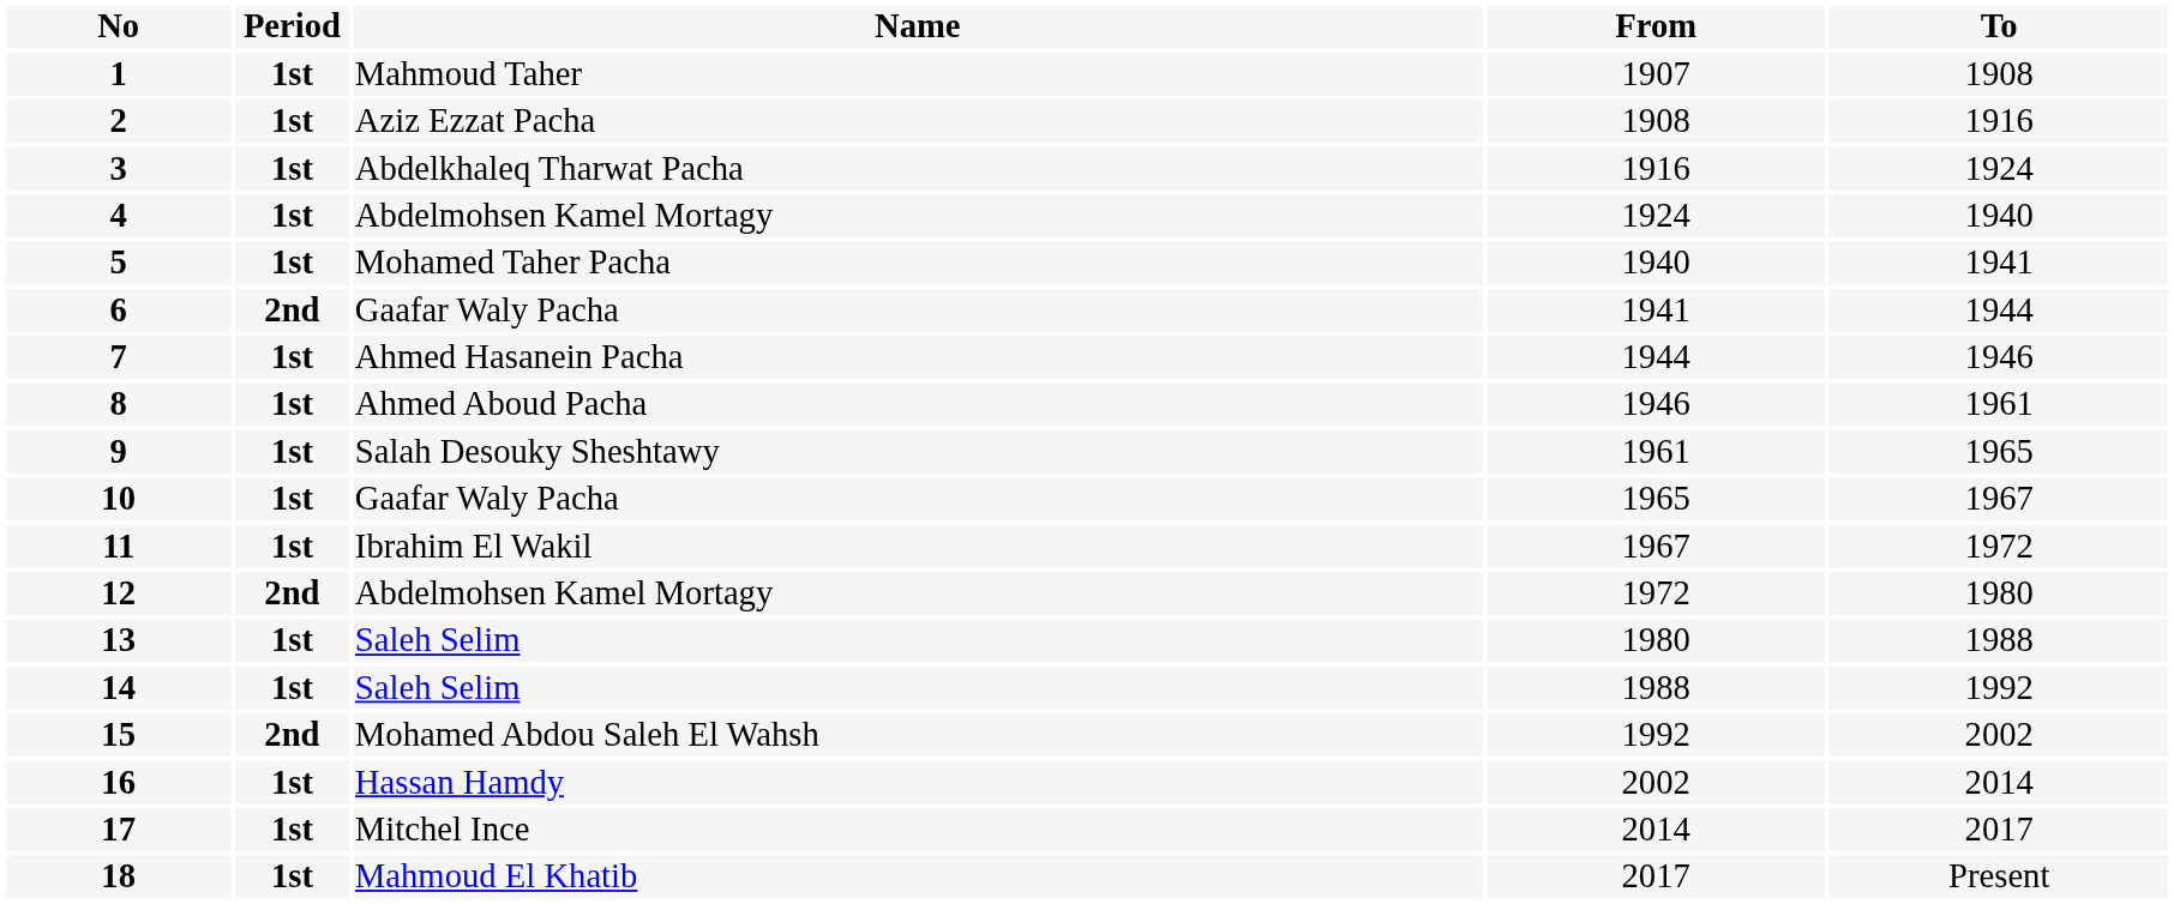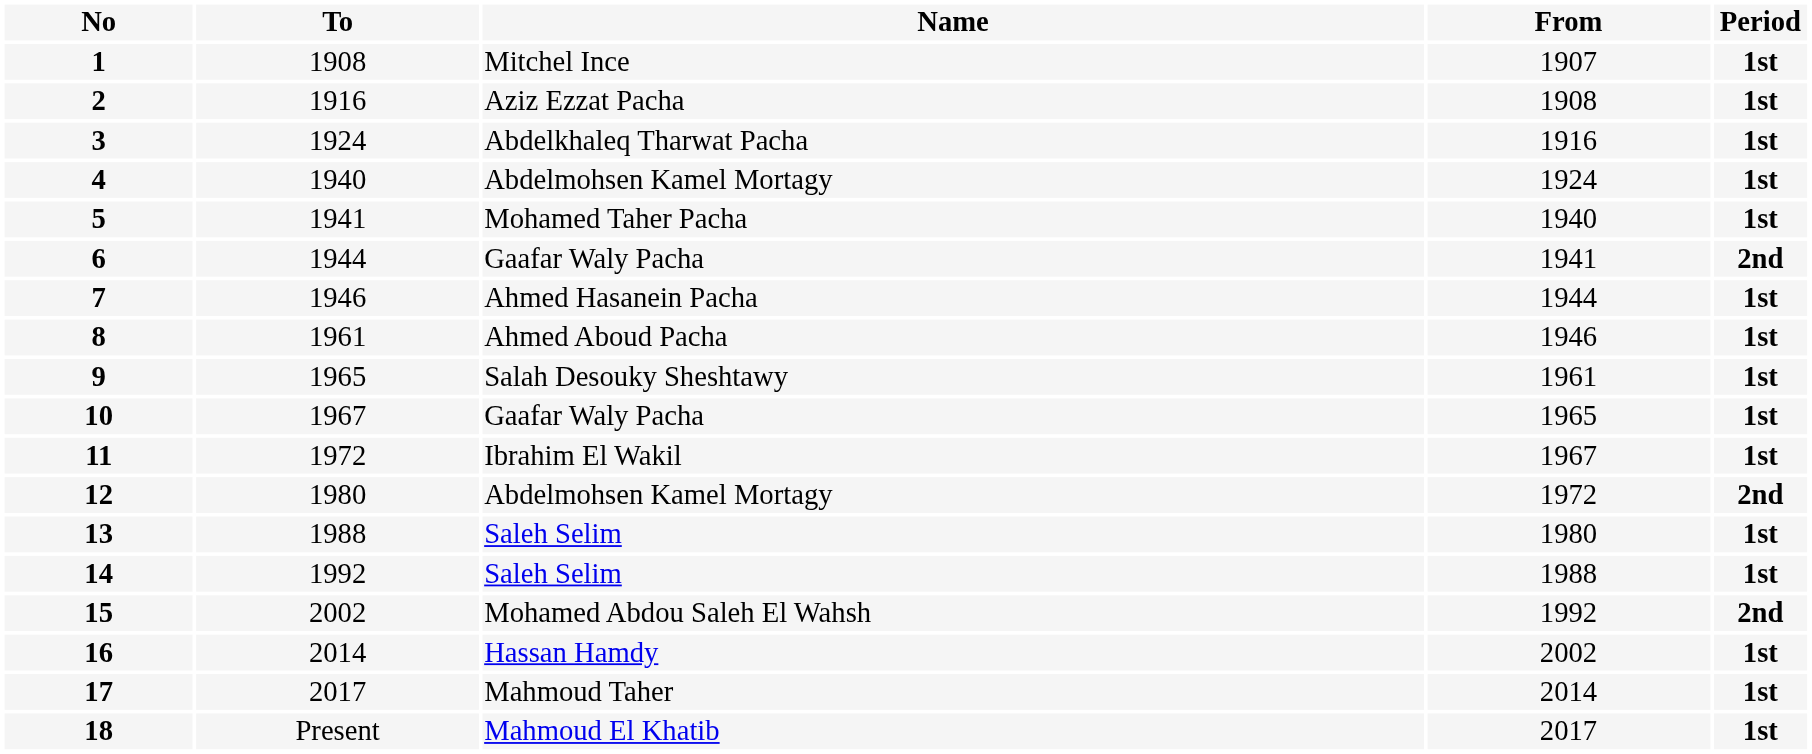columns swapped: Period <-> To
1 | Name: Mahmoud Taher -> Mitchel Ince
17 | Name: Mitchel Ince -> Mahmoud Taher
